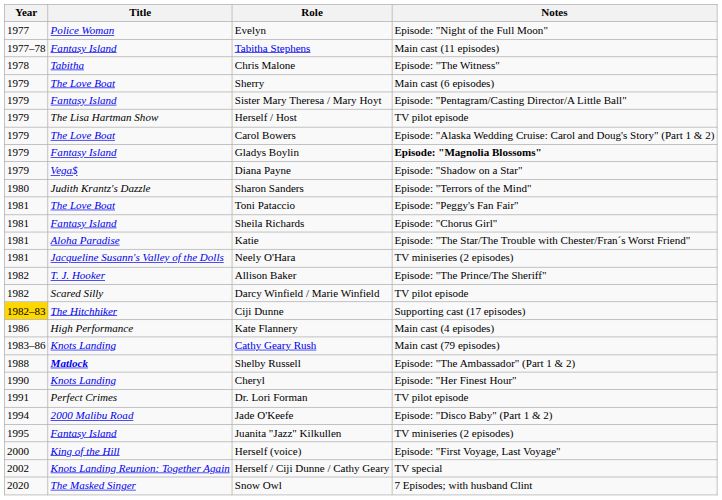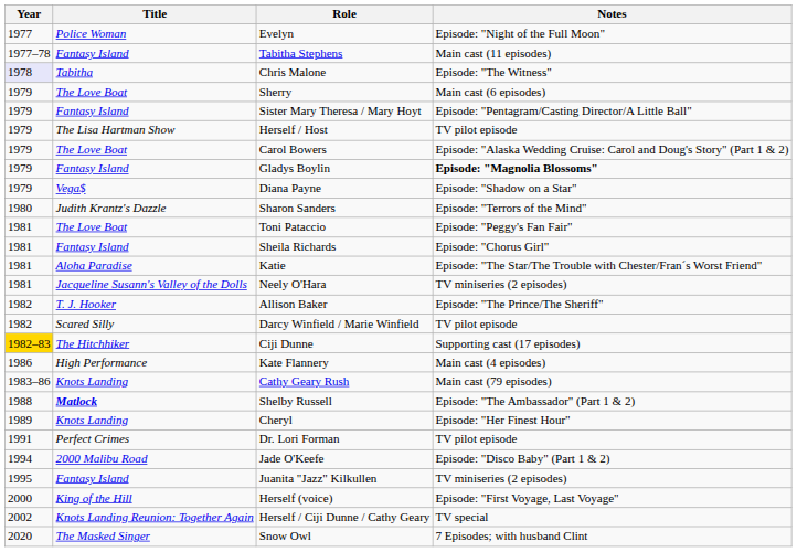Chris Malone | Year: no background -> lavender background
Cheryl | Year: 1990 -> 1989
